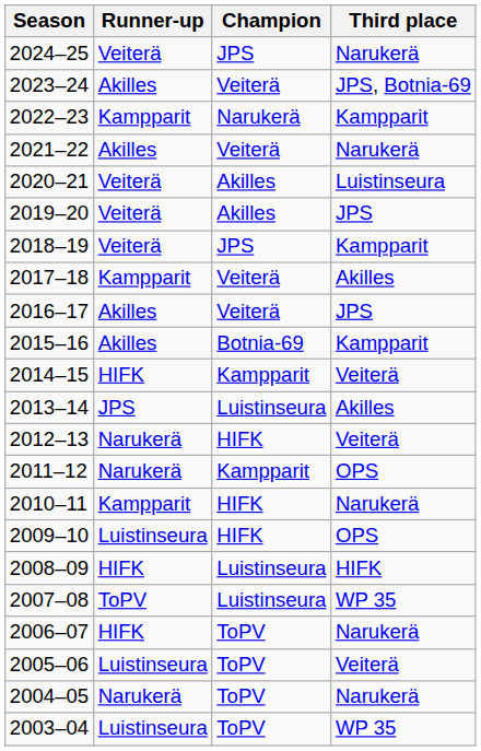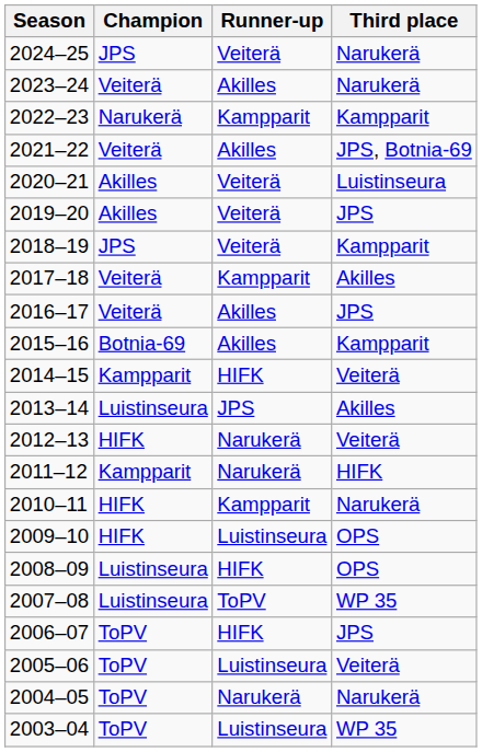columns swapped: Champion <-> Runner-up
2023–24 | Third place: JPS, Botnia-69 -> Narukerä
2021–22 | Third place: Narukerä -> JPS, Botnia-69
2011–12 | Third place: OPS -> HIFK
2008–09 | Third place: HIFK -> OPS
2006–07 | Third place: Narukerä -> JPS
